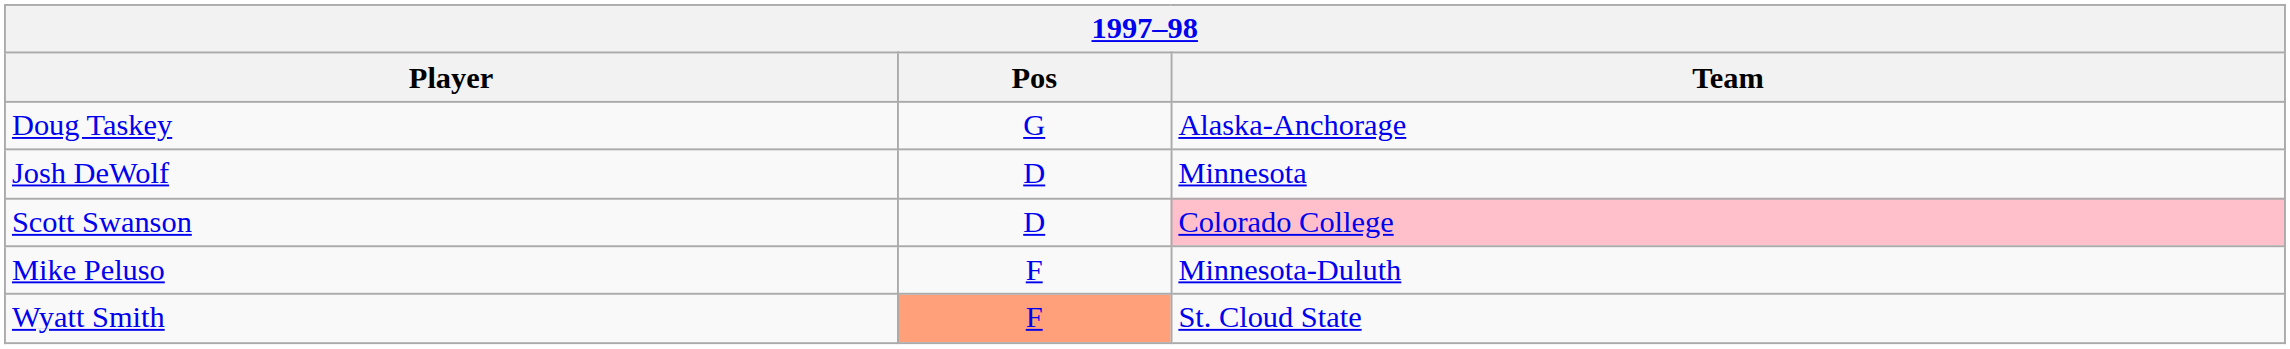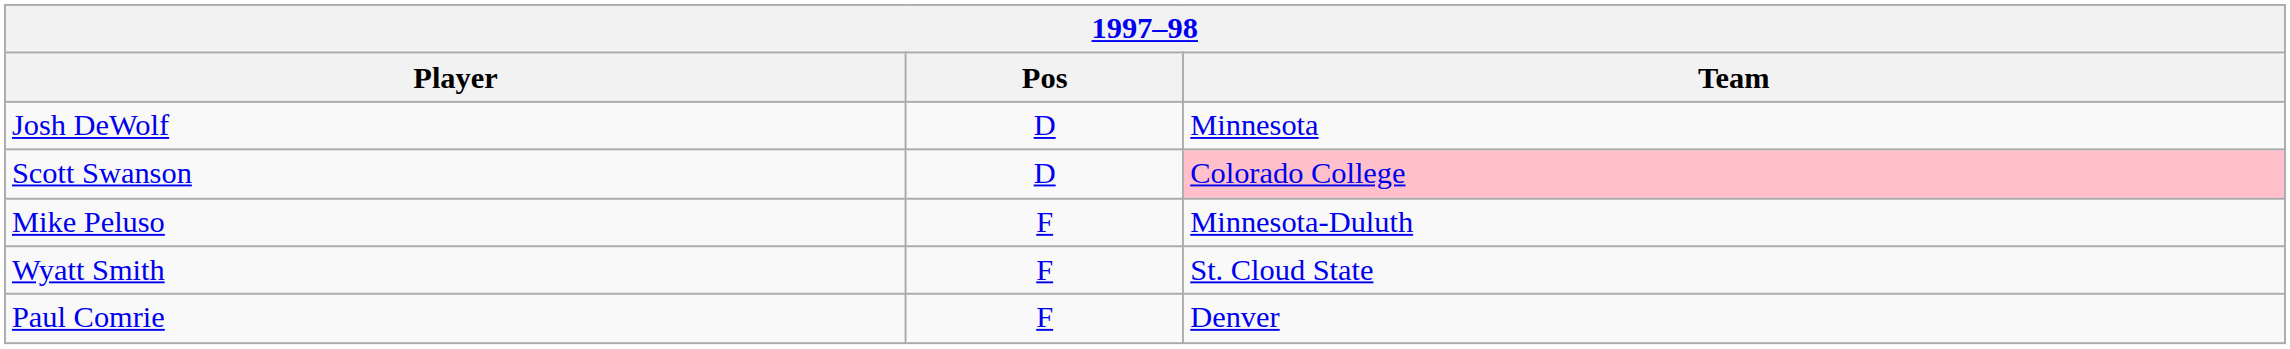- row: Doug Taskey | G | Alaska-Anchorage
Wyatt Smith | Pos: lightsalmon background -> no background
+ row: Paul Comrie | F | Denver
